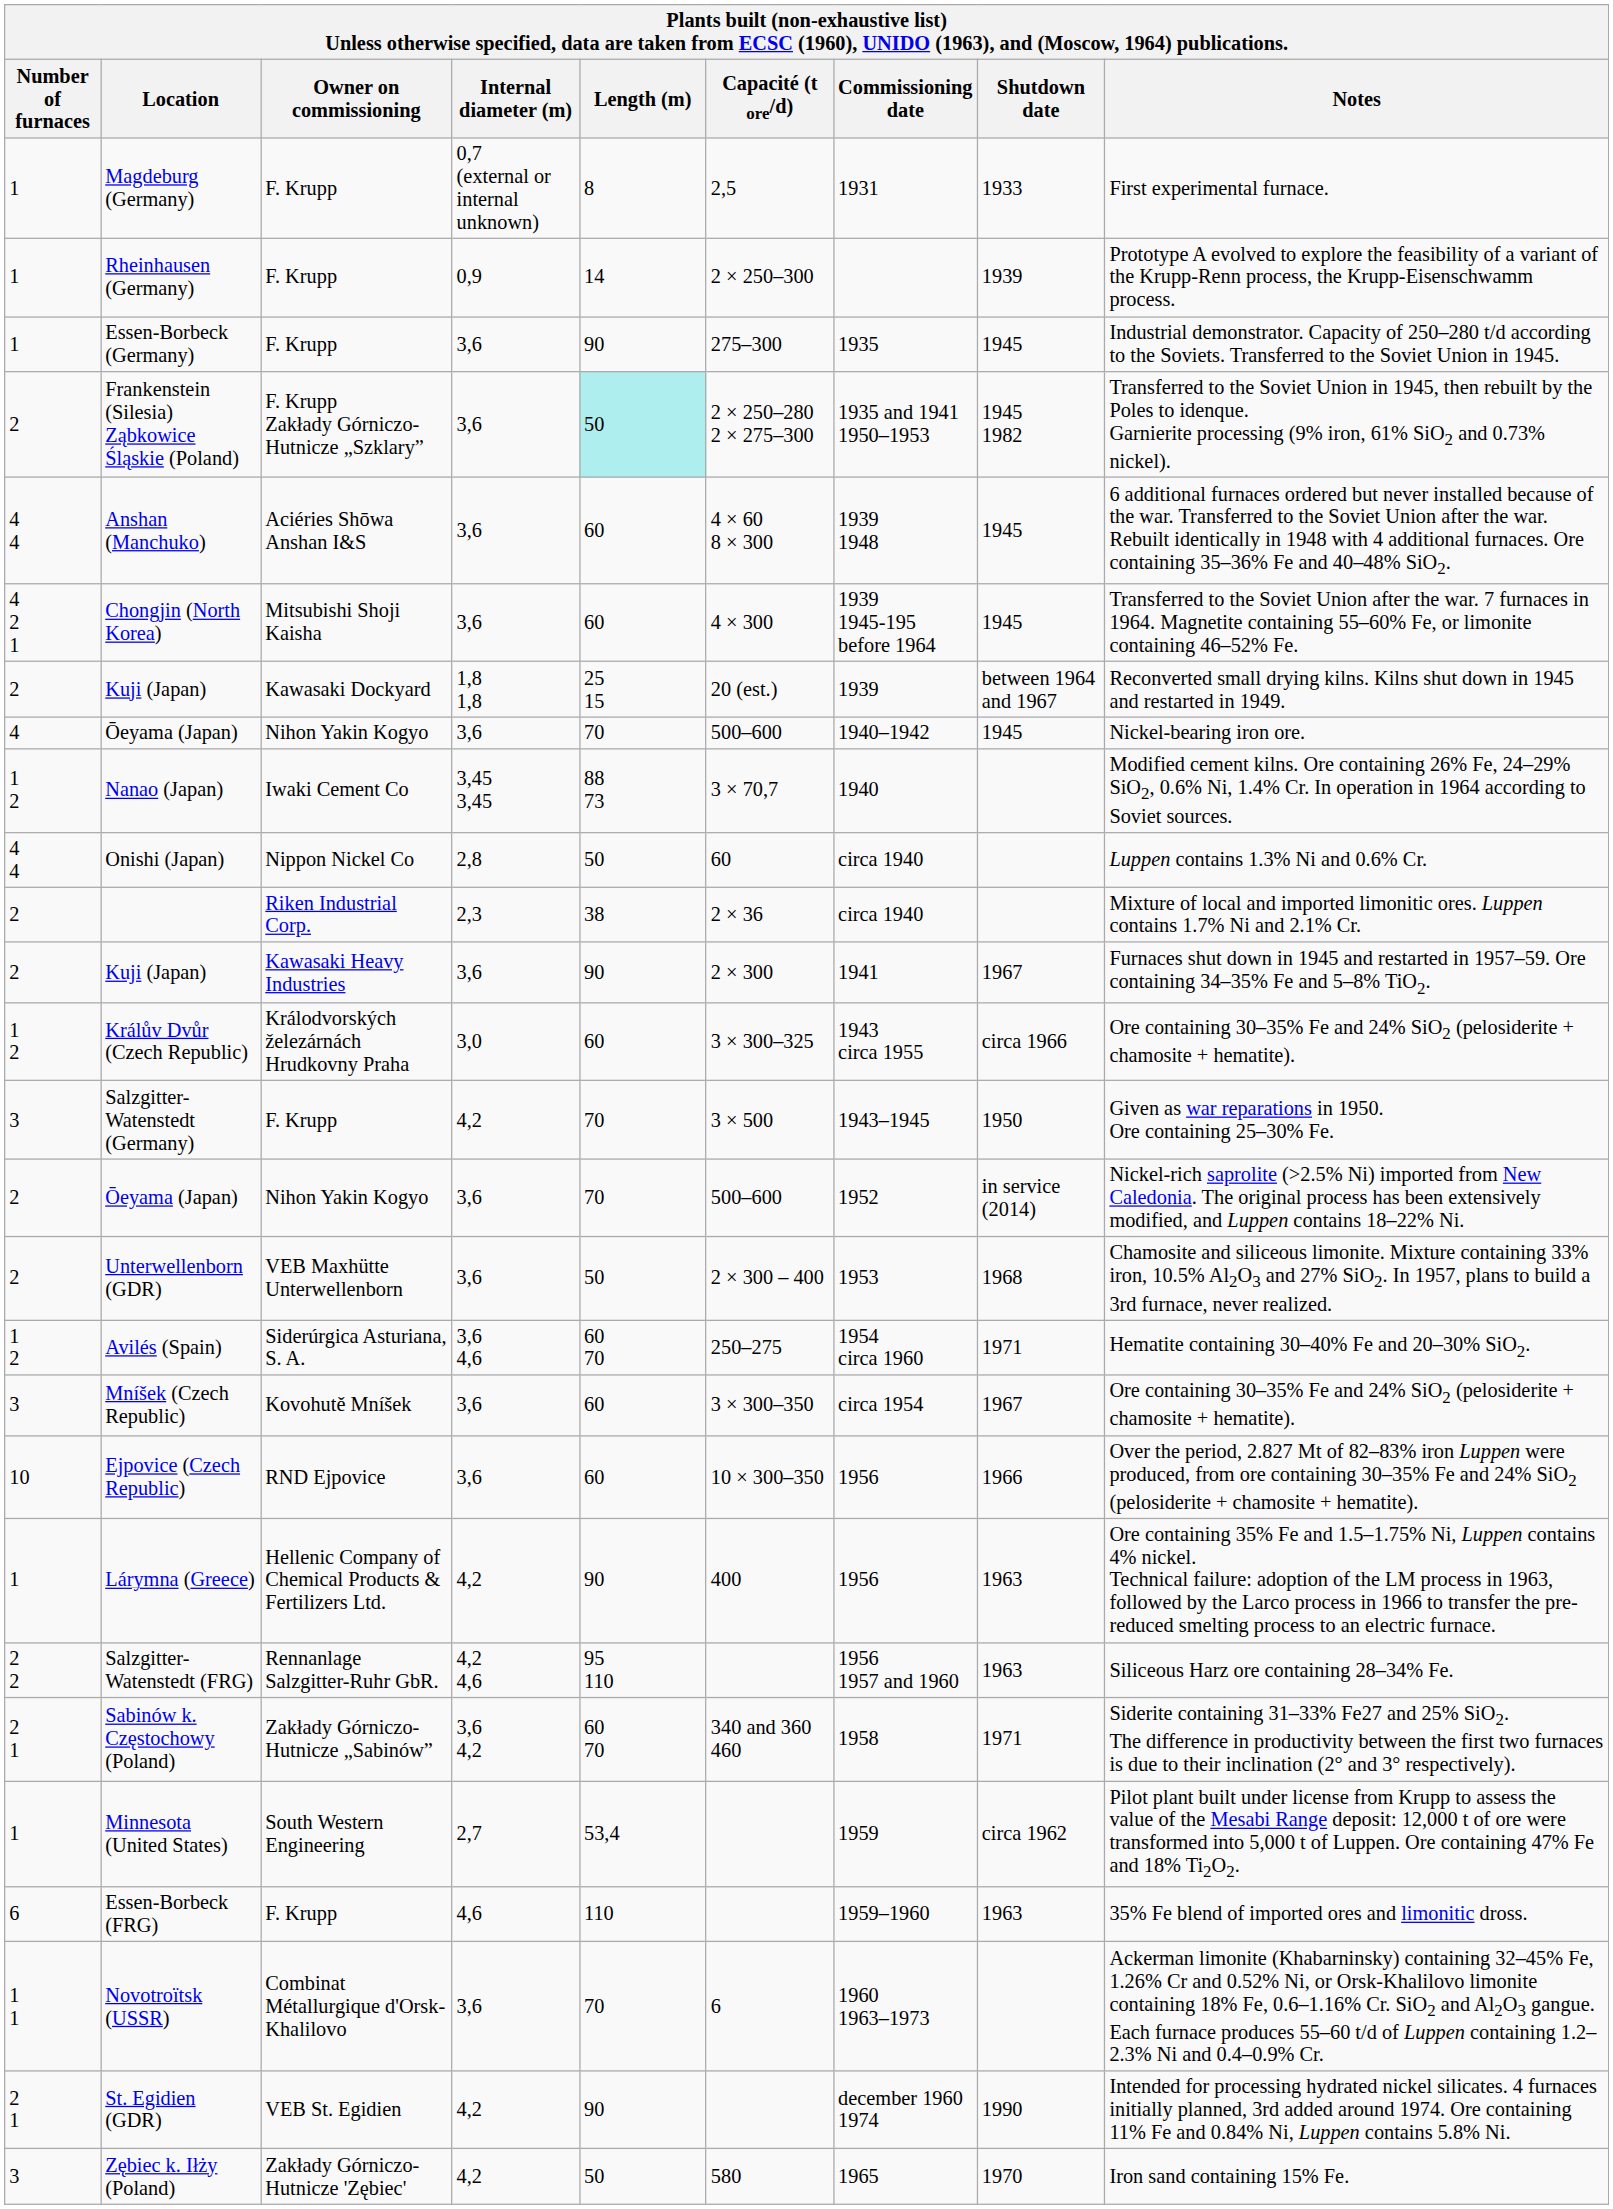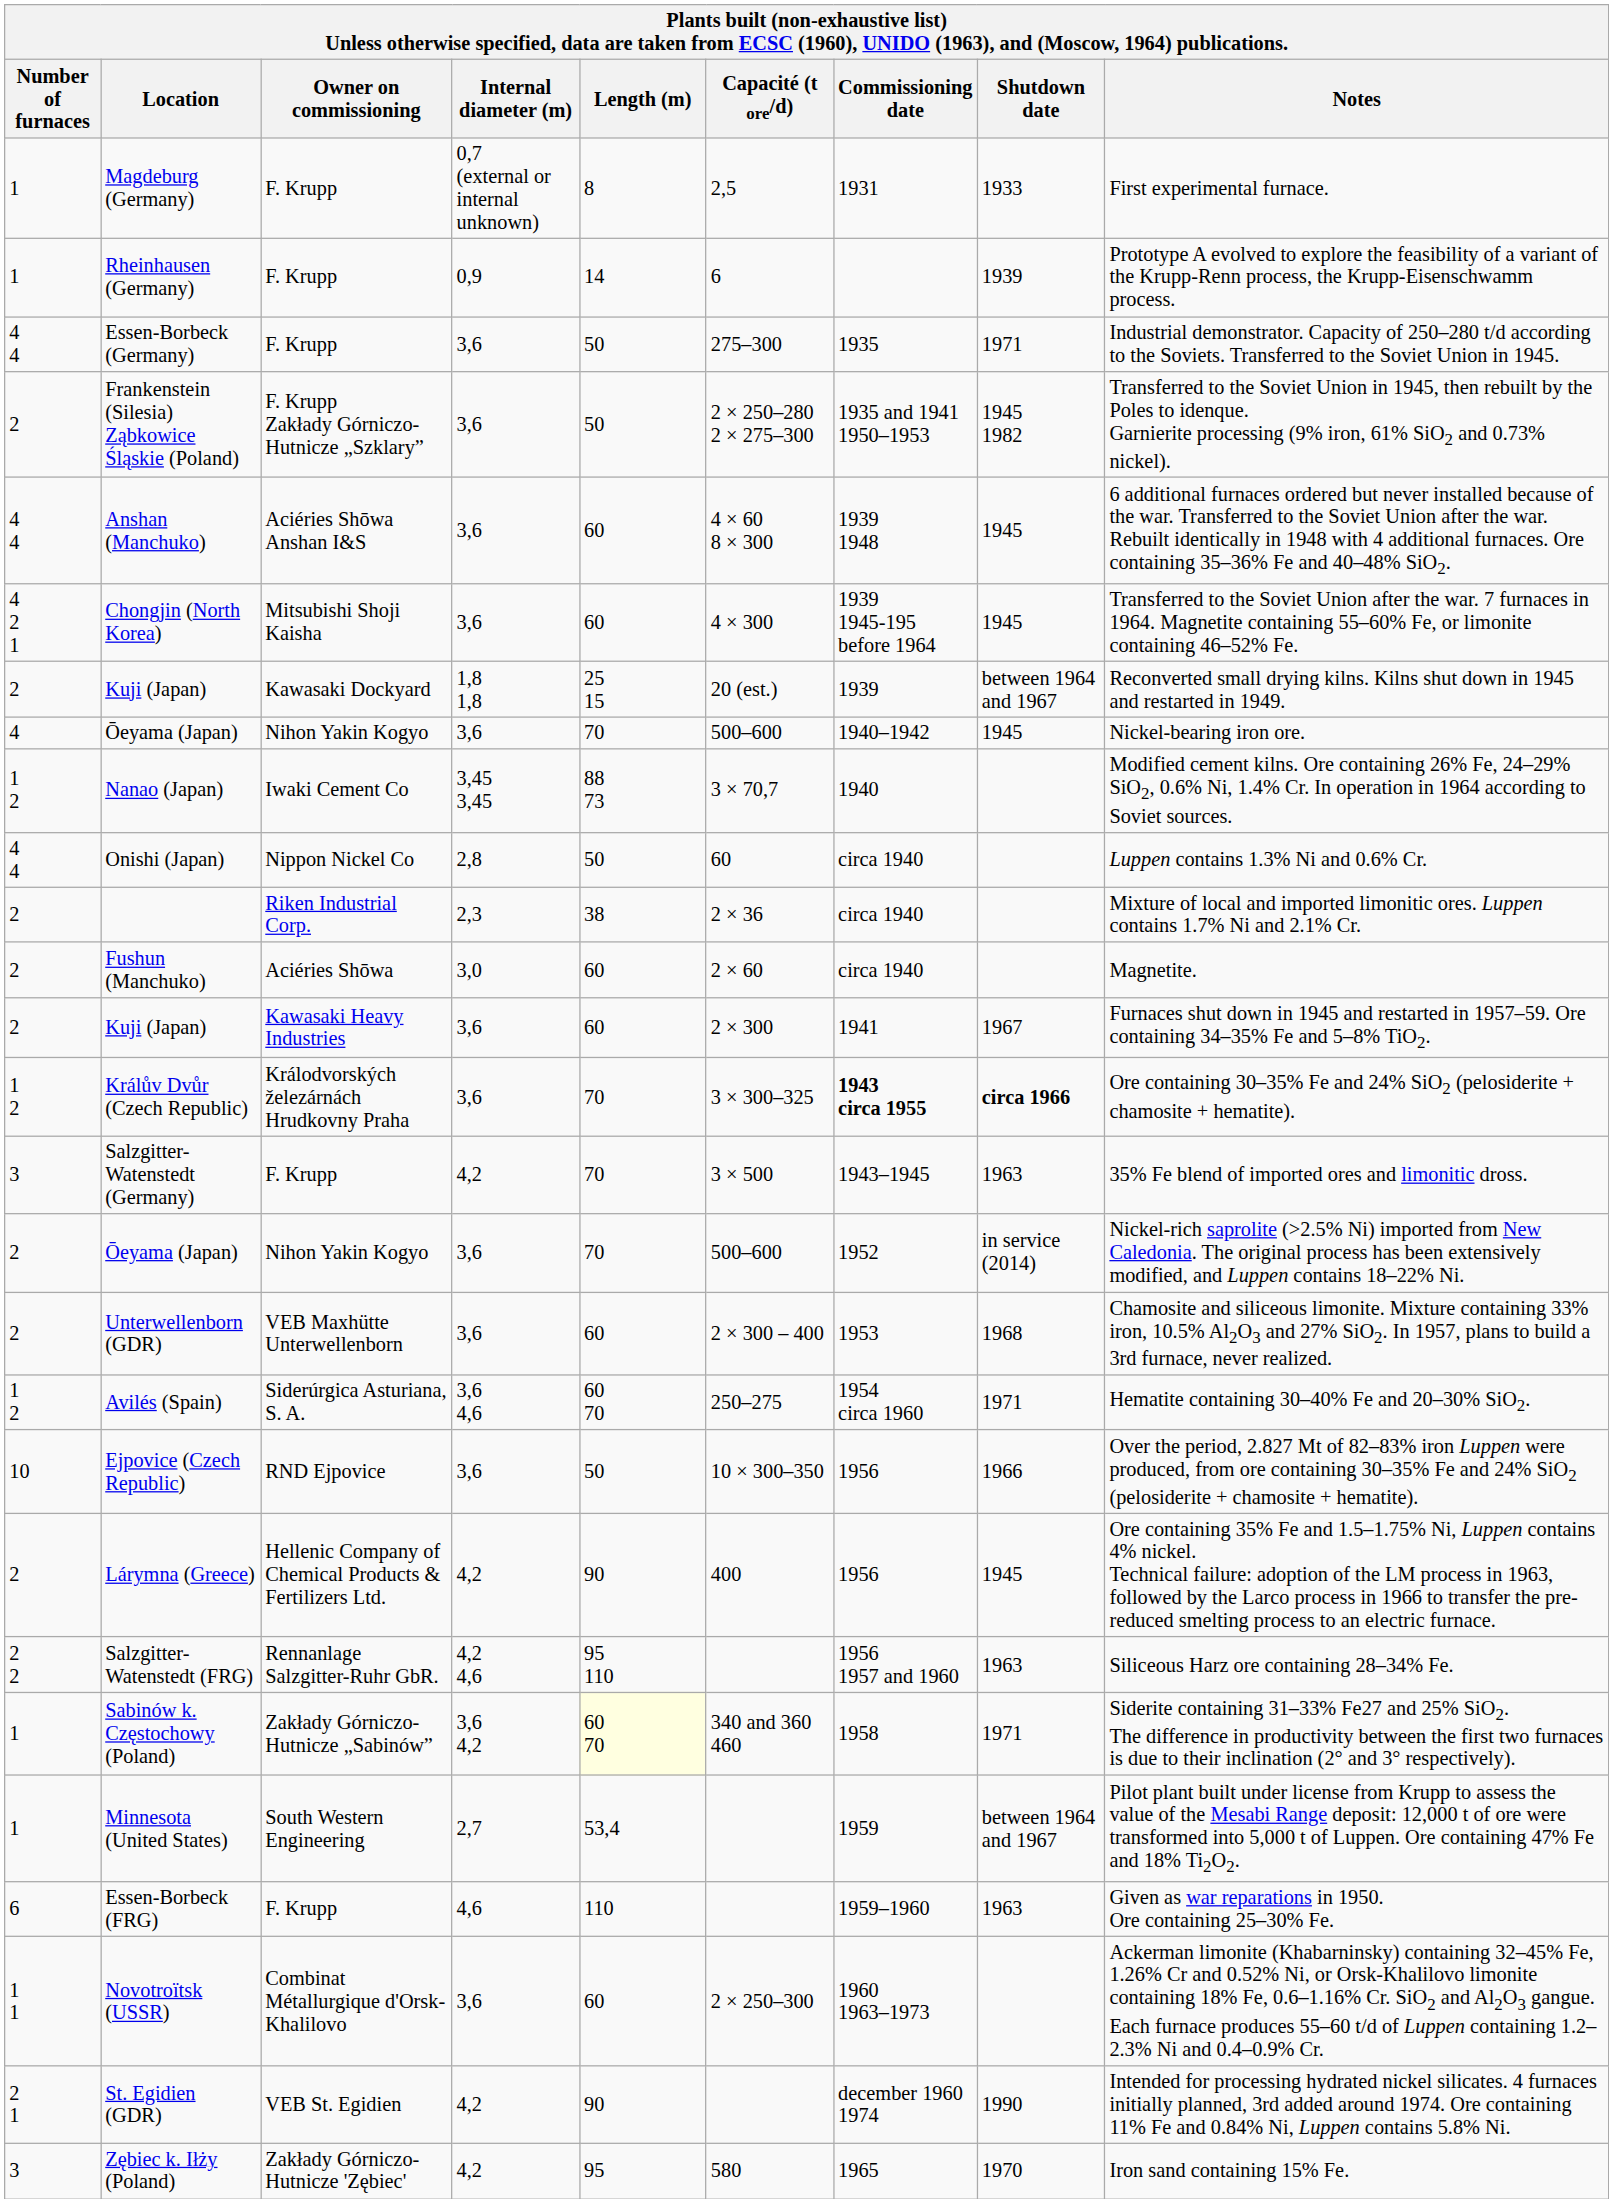Rheinhausen (Germany) | Capacité (t ore/d): 2 × 250–300 -> 6
Essen-Borbeck (Germany) | Number of furnaces: 1 -> 4 4
Essen-Borbeck (Germany) | Length (m): 90 -> 50
Essen-Borbeck (Germany) | Shutdown date: 1945 -> 1971
Frankenstein (Silesia) Ząbkowice Śląskie (Poland) | Length (m): paleturquoise background -> no background
+ row: 2 | Fushun (Manchuko) | Aciéries Shōwa | 3,0 | 60 | 2 × 60 | circa 1940 | Magnetite.
Kuji (Japan) / Kawasaki Heavy Industries | Length (m): 90 -> 60
Králův Dvůr (Czech Republic) | Internal diameter (m): 3,0 -> 3,6
Králův Dvůr (Czech Republic) | Length (m): 60 -> 70
Králův Dvůr (Czech Republic) | Commissioning date: normal -> bold
Králův Dvůr (Czech Republic) | Shutdown date: normal -> bold
Salzgitter-Watenstedt (Germany) | Shutdown date: 1950 -> 1963
Salzgitter-Watenstedt (Germany) | Notes: Given as war reparations in 1950. Ore containing 25–30% Fe. -> 35% Fe blend of imported ores and limonitic dross.
Unterwellenborn (GDR) | Length (m): 50 -> 60
- row: 3 | Mníšek (Czech Republic) | Kovohutě Mníšek | 3,6 | 60 | 3 × 300–350 | circa 1954 | 1967 | Ore containing 30–35% Fe and 24% SiO2 (pelosiderite + chamosite + hematite).
Ejpovice (Czech Republic) | Length (m): 60 -> 50
Lárymna (Greece) | Number of furnaces: 1 -> 2
Lárymna (Greece) | Shutdown date: 1963 -> 1945
Sabinów k. Częstochowy (Poland) | Number of furnaces: 2 1 -> 1
Sabinów k. Częstochowy (Poland) | Length (m): no background -> lightyellow background
Minnesota (United States) | Shutdown date: circa 1962 -> between 1964 and 1967
Essen-Borbeck (FRG) | Notes: 35% Fe blend of imported ores and limonitic dross. -> Given as war reparations in 1950. Ore containing 25–30% Fe.
Novotroïtsk (USSR) | Length (m): 70 -> 60
Novotroïtsk (USSR) | Capacité (t ore/d): 6 -> 2 × 250–300
Zębiec k. Iłży (Poland) | Length (m): 50 -> 95
